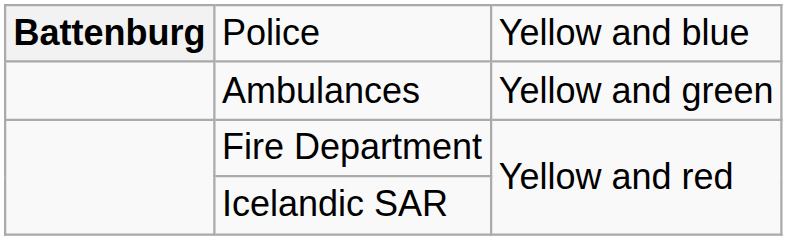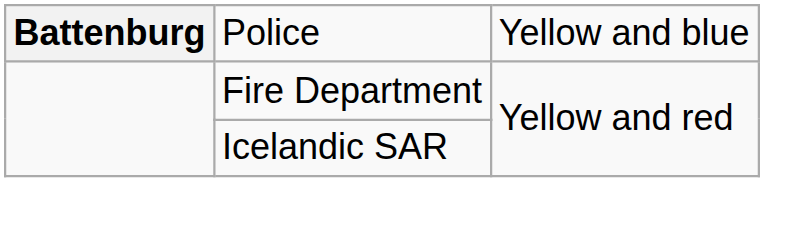- row: Ambulances | Yellow and green
